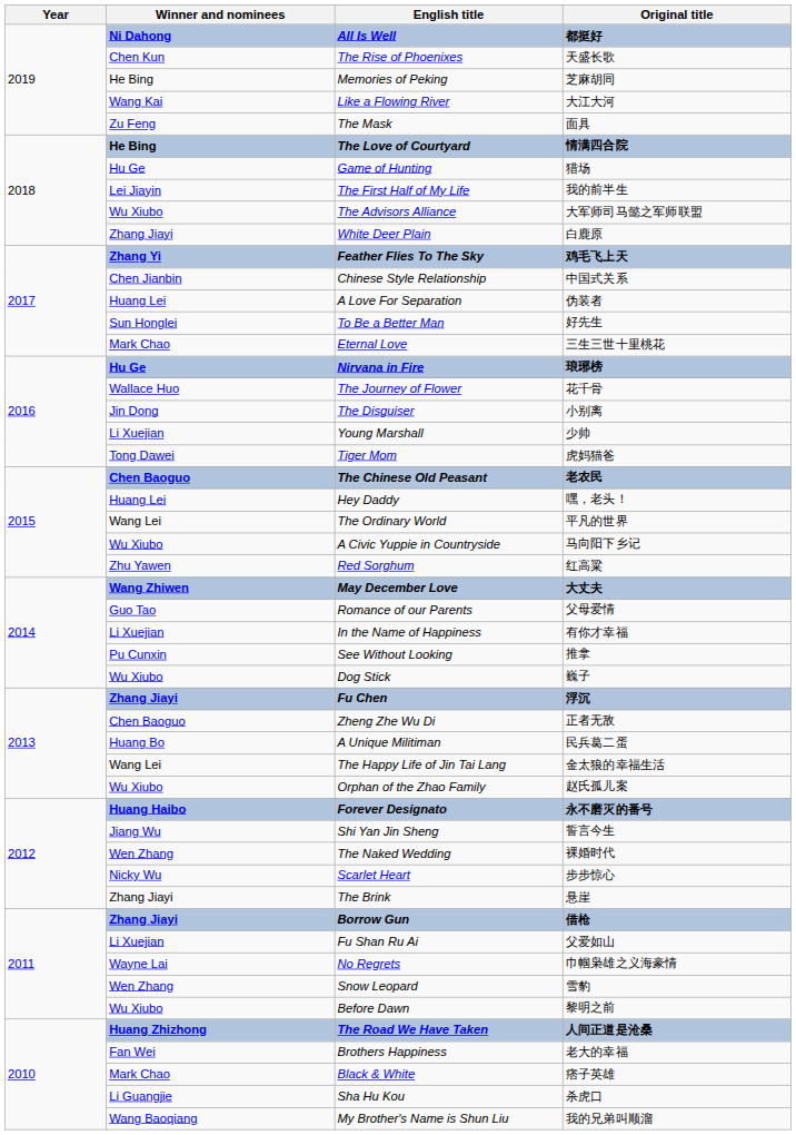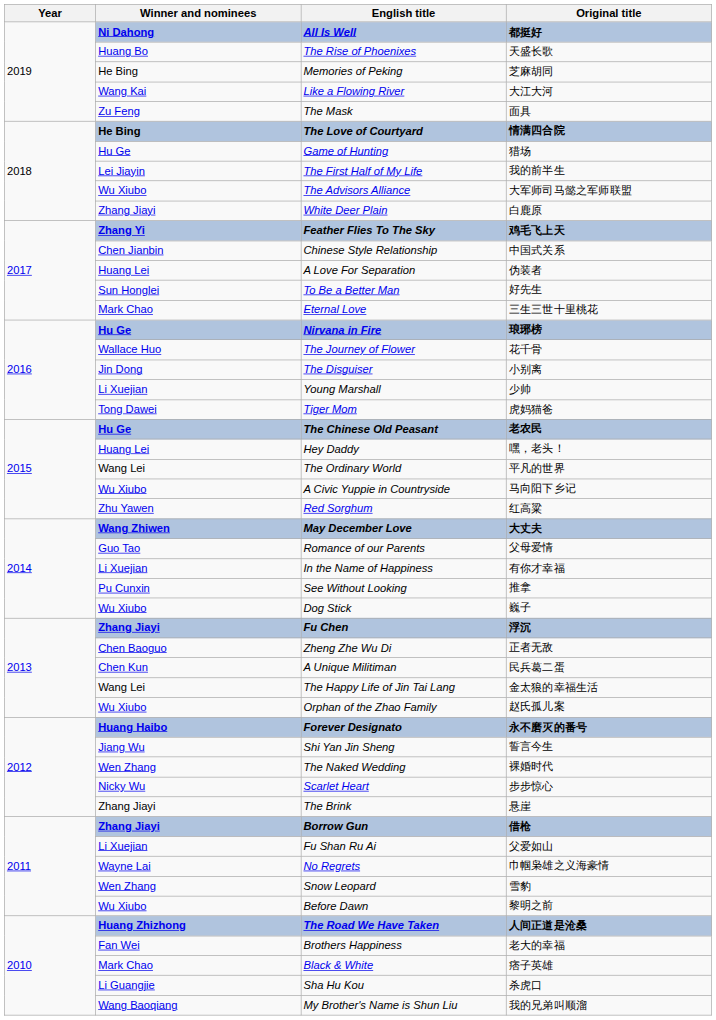The Rise of Phoenixes | Winner and nominees: Chen Kun -> Huang Bo
The Chinese Old Peasant | Winner and nominees: Chen Baoguo -> Hu Ge
A Unique Militiman | Winner and nominees: Huang Bo -> Chen Kun
